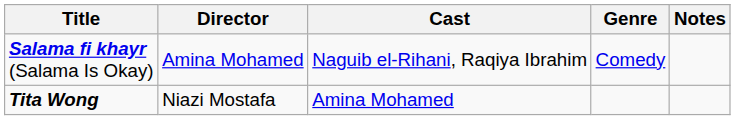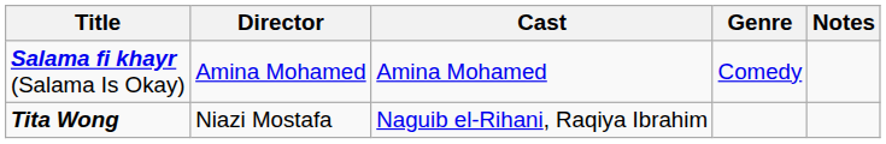Salama fi khayr (Salama Is Okay) | Cast: Naguib el-Rihani, Raqiya Ibrahim -> Amina Mohamed
Tita Wong | Cast: Amina Mohamed -> Naguib el-Rihani, Raqiya Ibrahim
